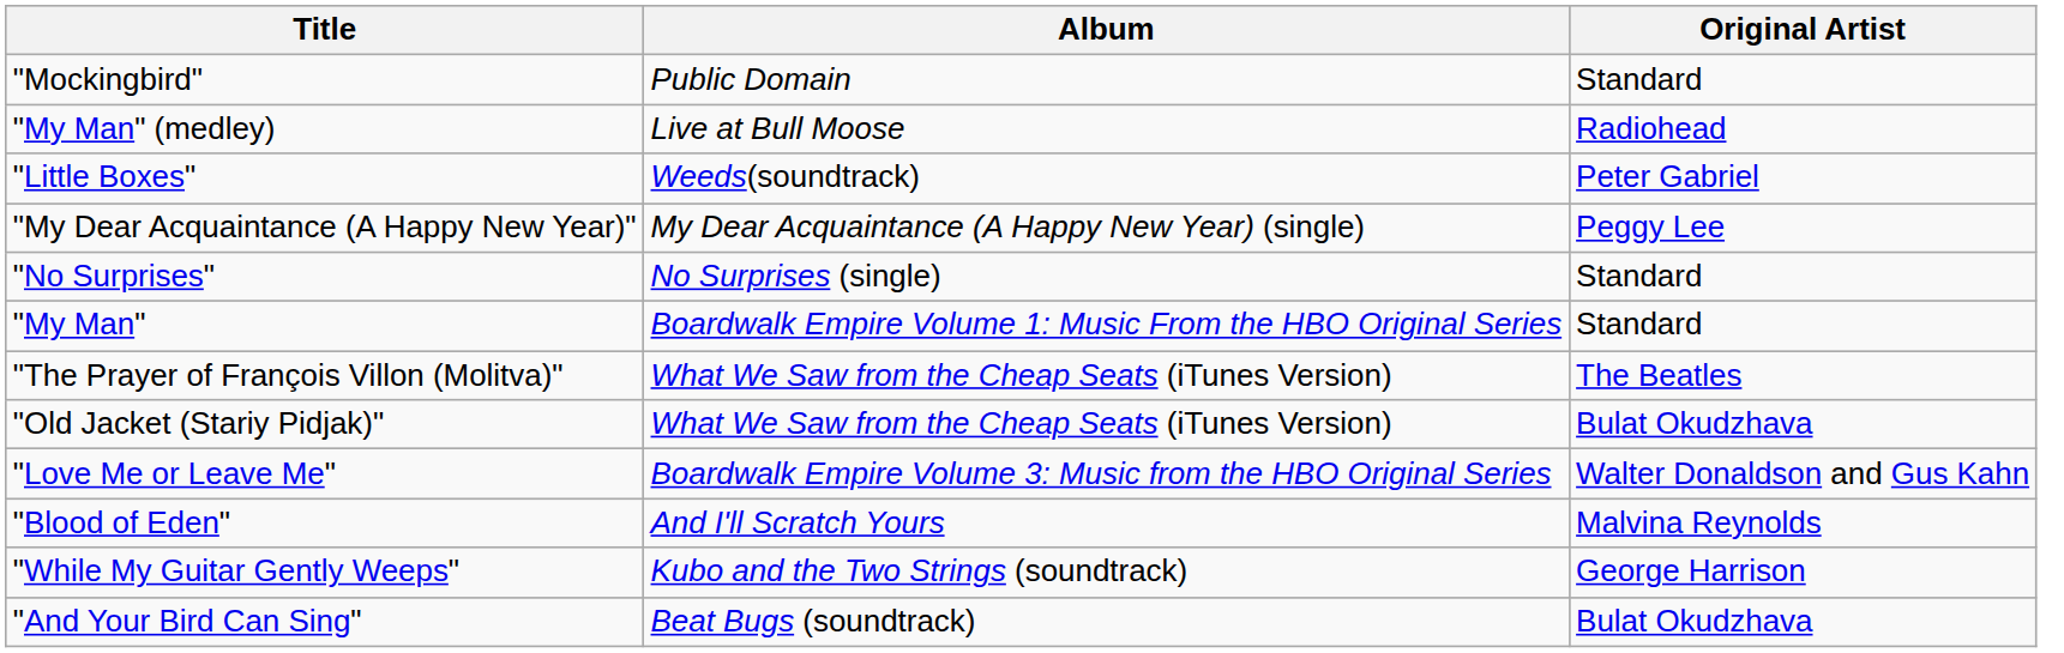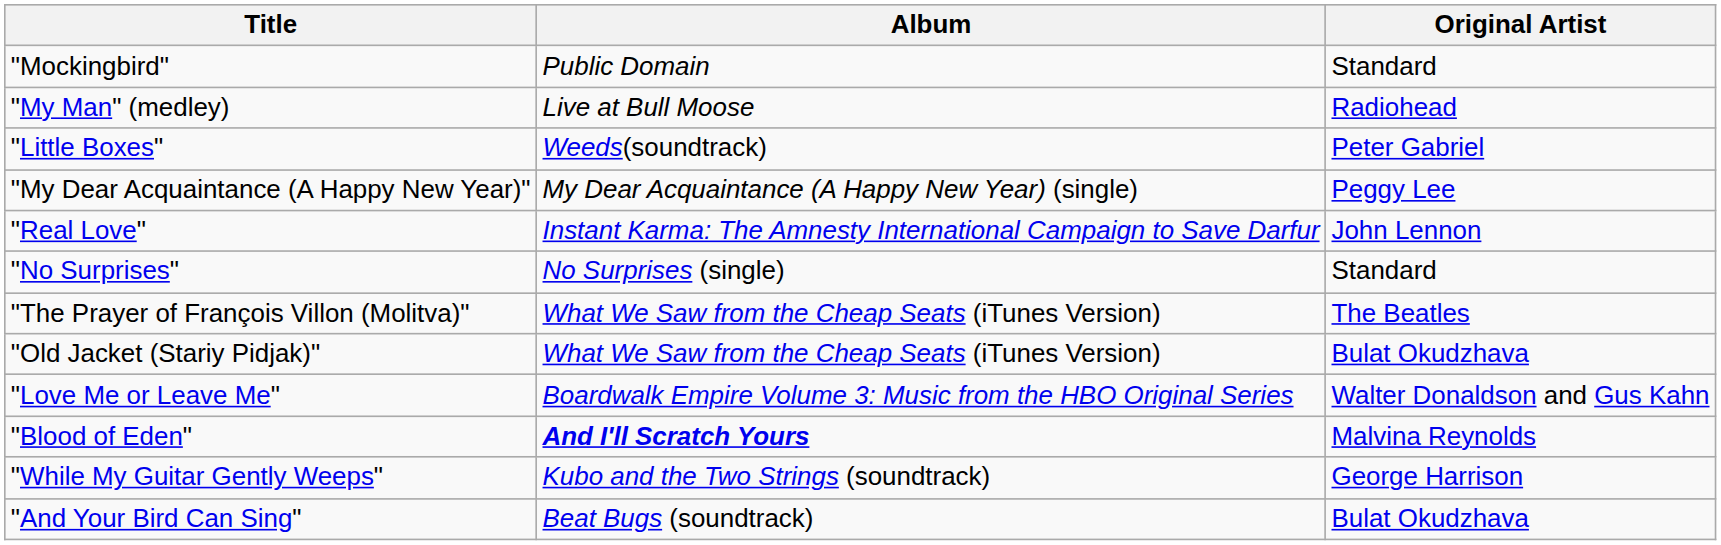+ row: "Real Love" | Instant Karma: The Amnesty International Campaign to Save Darfur | John Lennon
- row: "My Man" | Boardwalk Empire Volume 1: Music From the HBO Original Series | Standard
"Blood of Eden" | Album: normal -> bold
